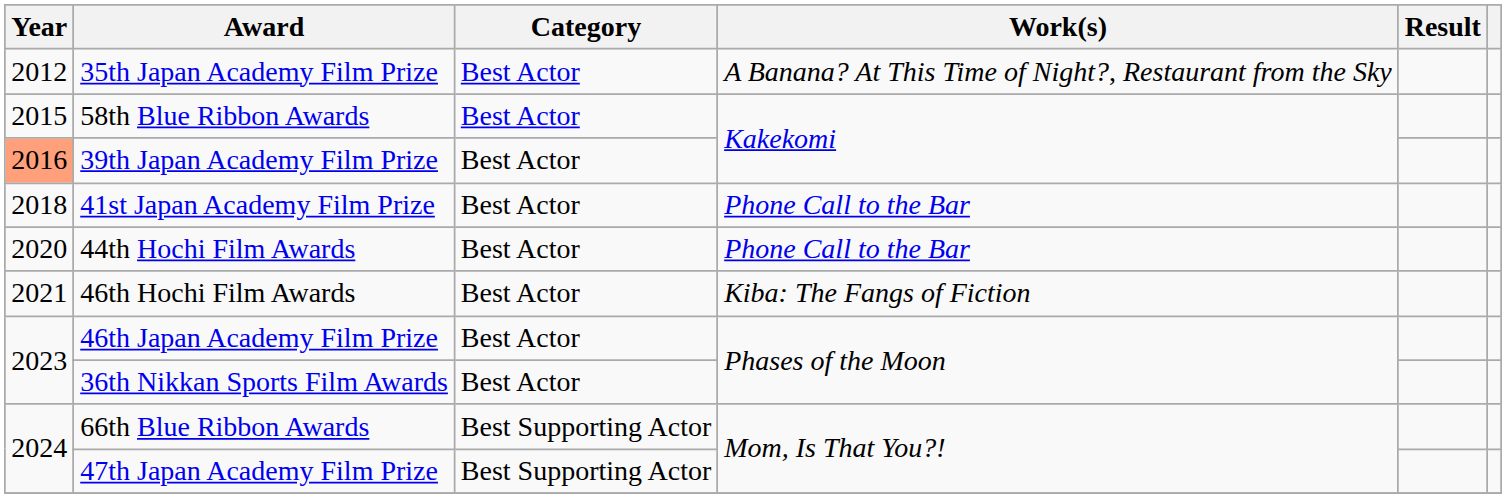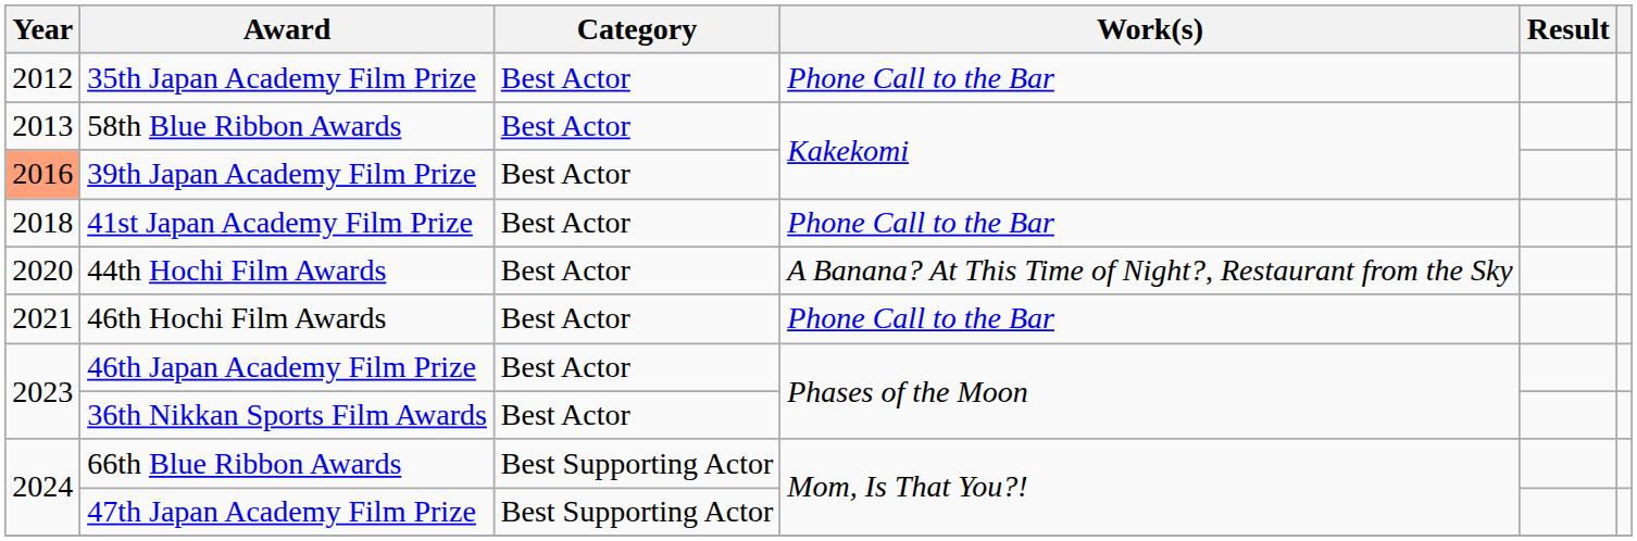35th Japan Academy Film Prize | Work(s): A Banana? At This Time of Night?, Restaurant from the Sky -> Phone Call to the Bar
58th Blue Ribbon Awards | Year: 2015 -> 2013
44th Hochi Film Awards | Work(s): Phone Call to the Bar -> A Banana? At This Time of Night?, Restaurant from the Sky
46th Hochi Film Awards | Work(s): Kiba: The Fangs of Fiction -> Phone Call to the Bar
